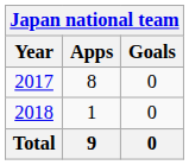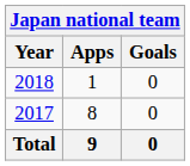rows swapped: 2017 <-> 2018
